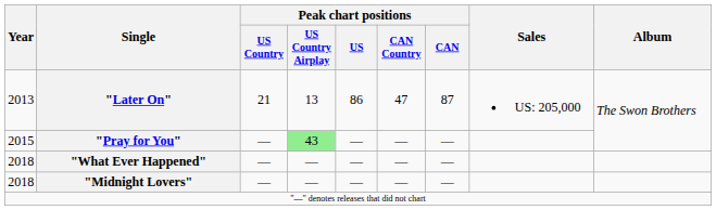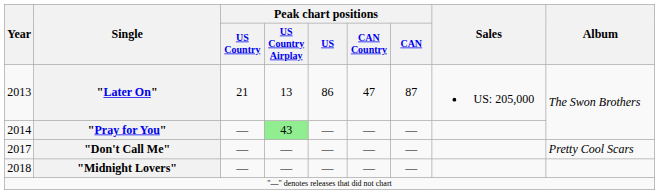"Pray for You" | Year: 2015 -> 2014
+ row: 2017 | "Don't Call Me" | — | — | — | — | — | Pretty Cool Scars
- row: 2018 | "What Ever Happened" | — | — | — | — | —
